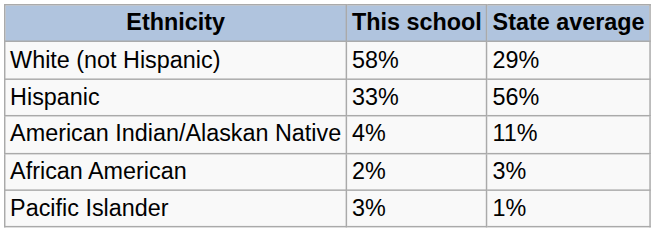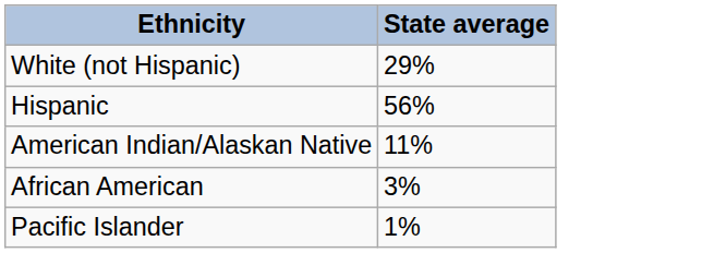- column: This school | 58% | 33% | 4% | 2% | 3%
